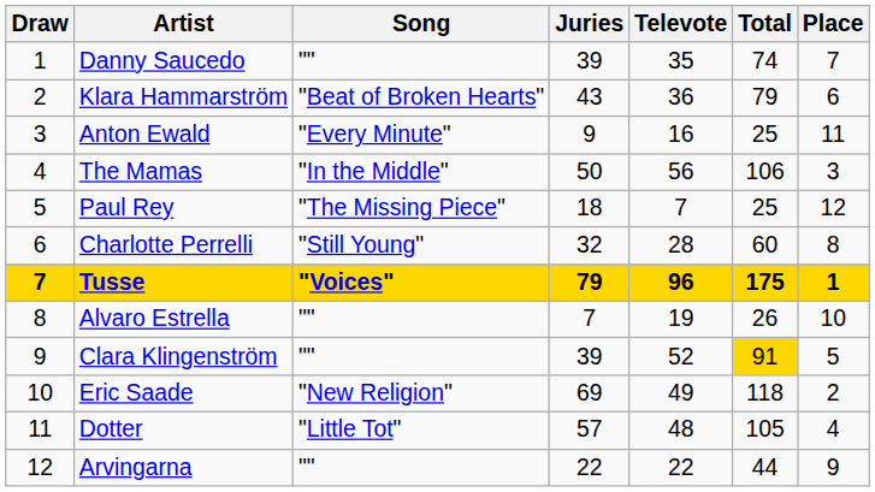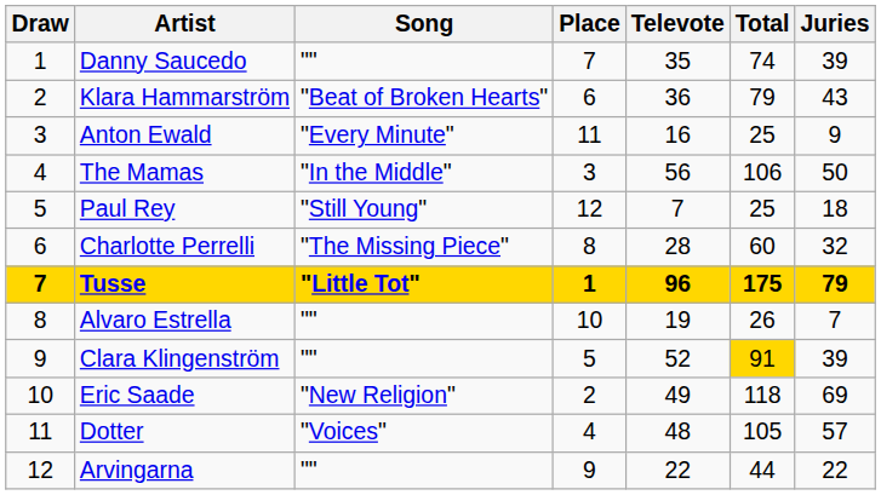columns swapped: Juries <-> Place
Paul Rey | Song: "The Missing Piece" -> "Still Young"
Charlotte Perrelli | Song: "Still Young" -> "The Missing Piece"
Tusse | Song: "Voices" -> "Little Tot"
Dotter | Song: "Little Tot" -> "Voices"
